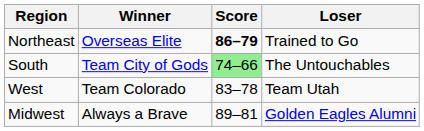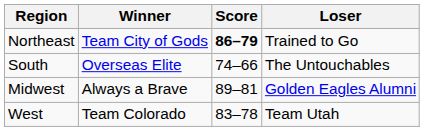Northeast | Winner: Overseas Elite -> Team City of Gods
South | Winner: Team City of Gods -> Overseas Elite
South | Score: lightgreen background -> no background
rows swapped: Midwest <-> West
